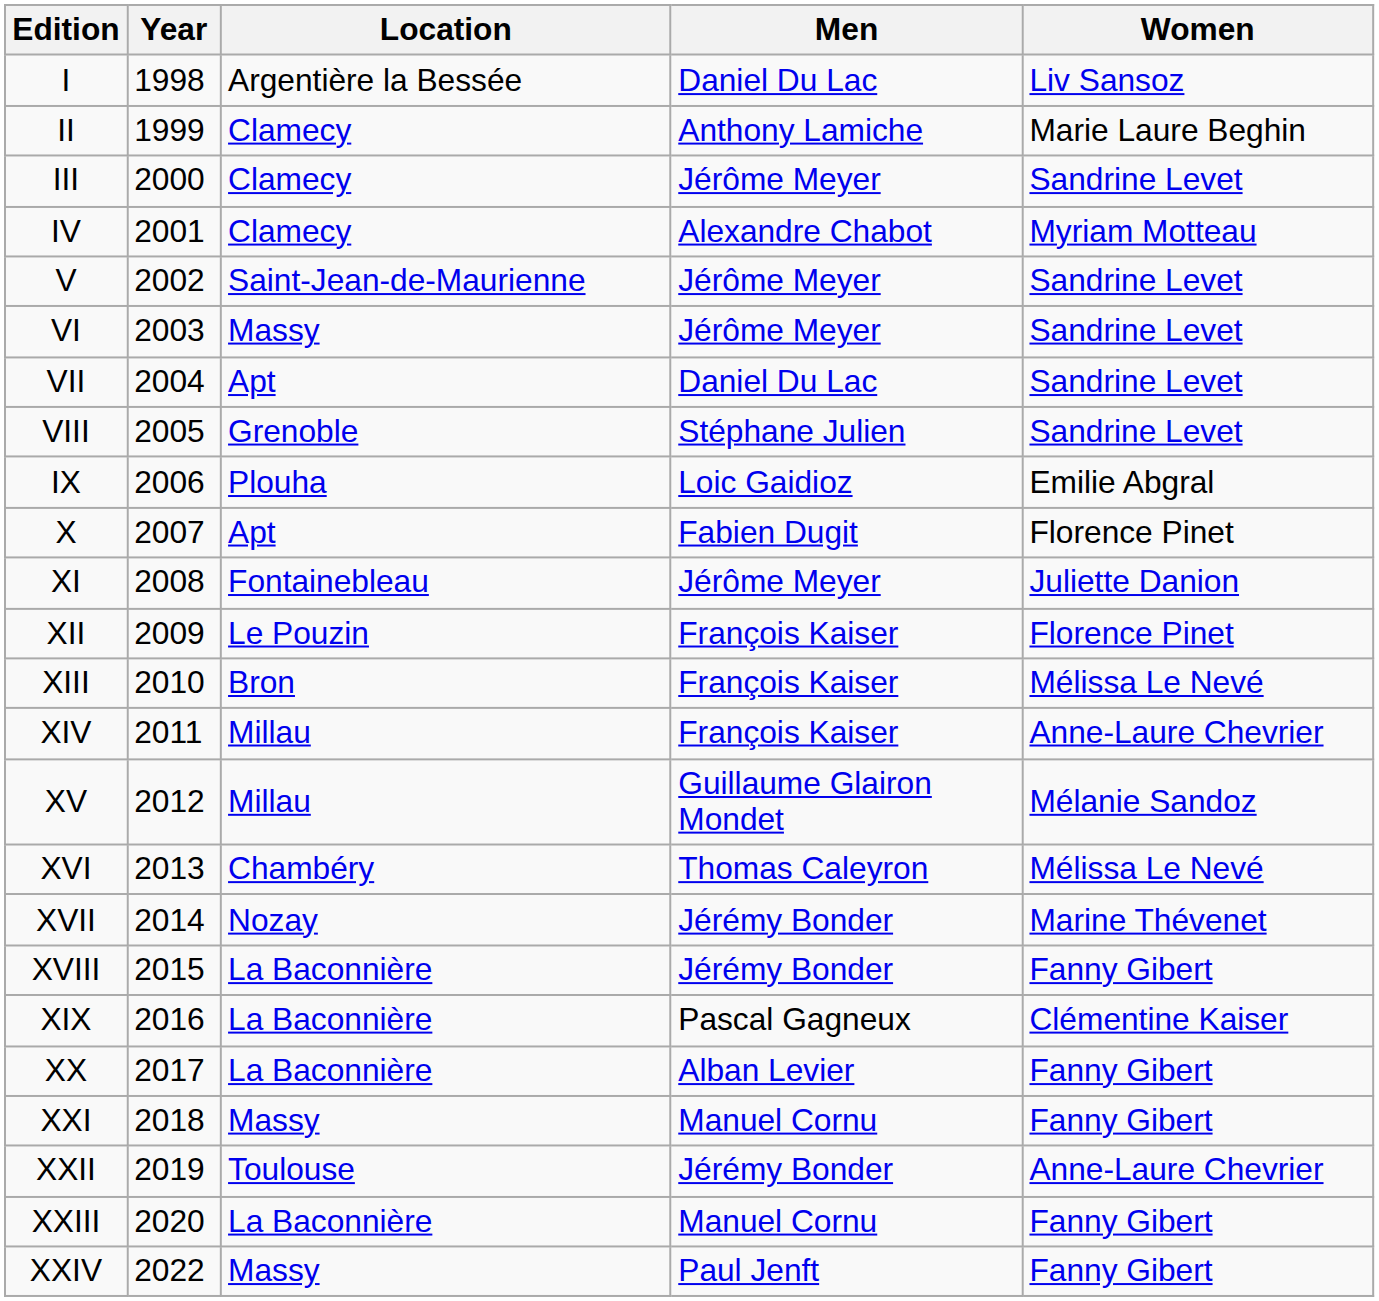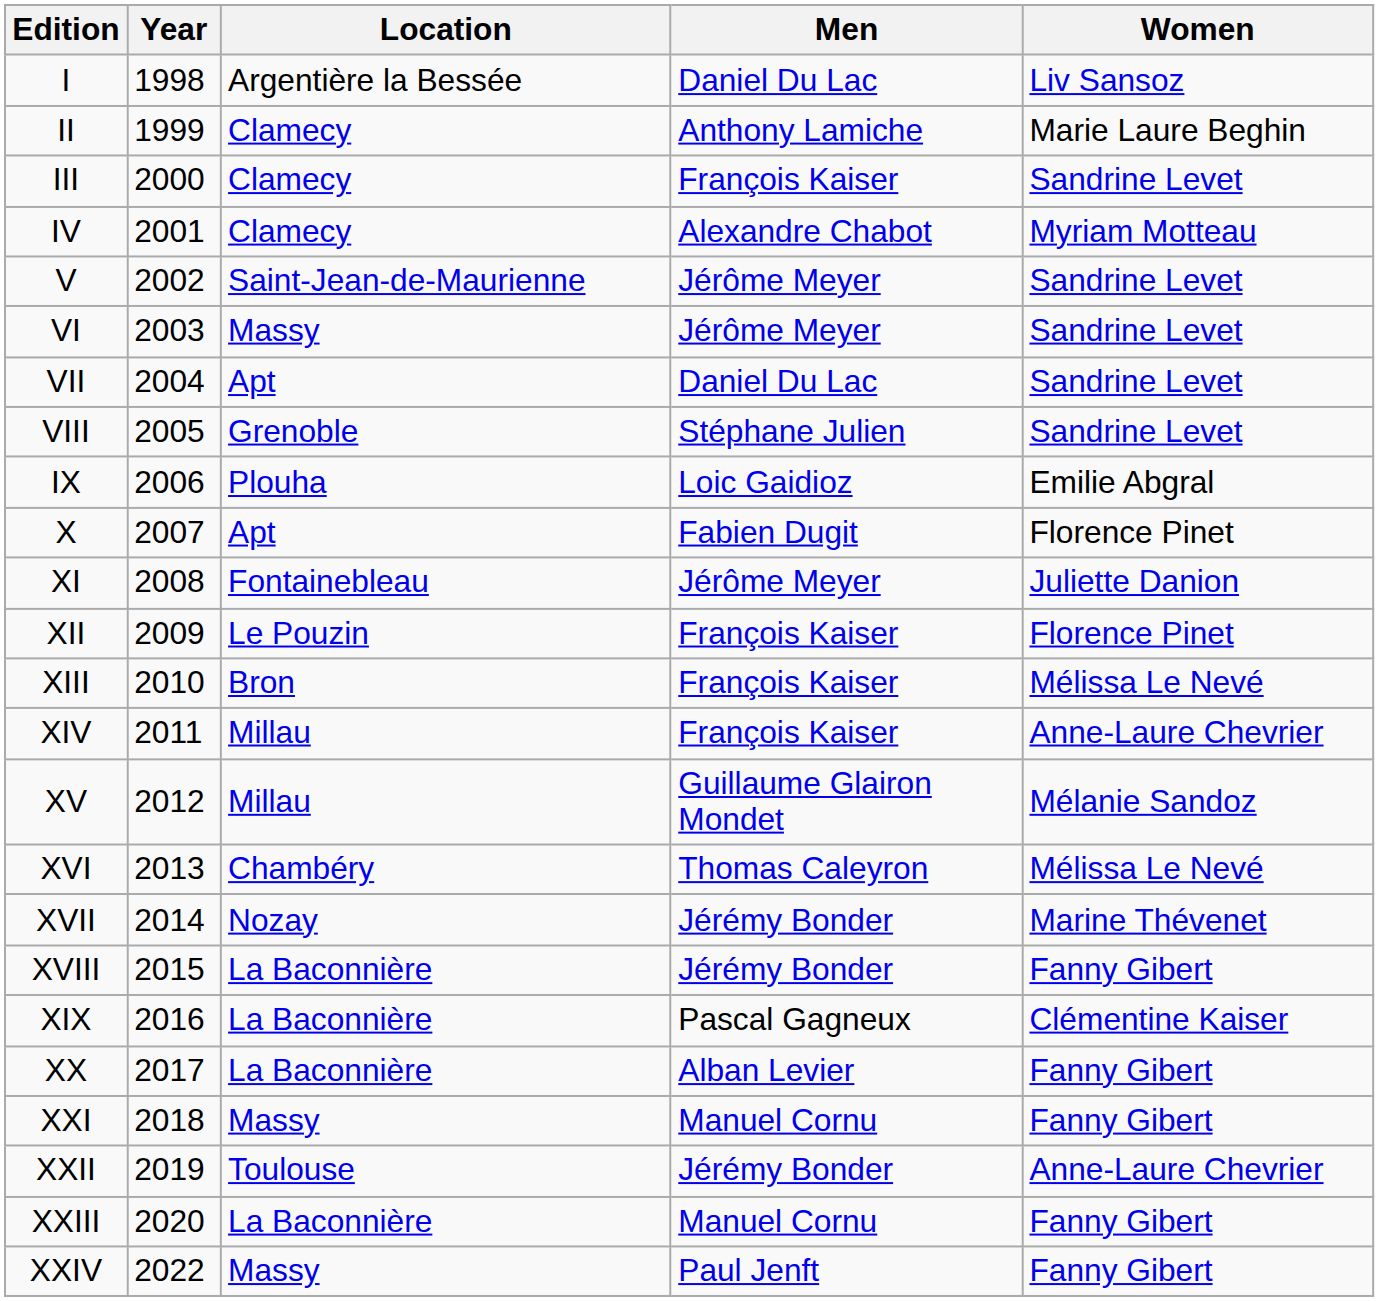III | Men: Jérôme Meyer -> François Kaiser
